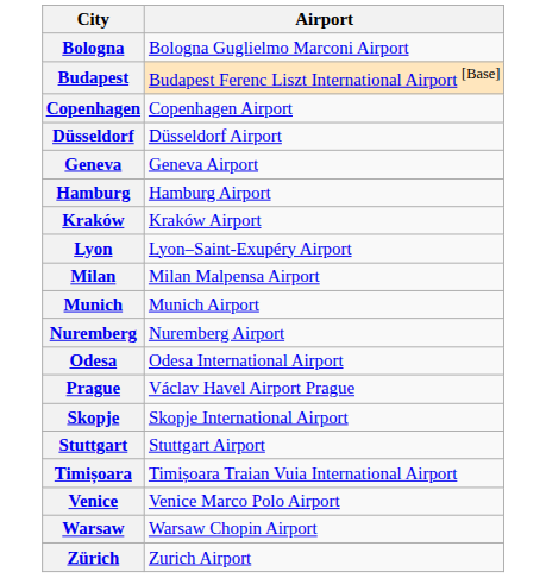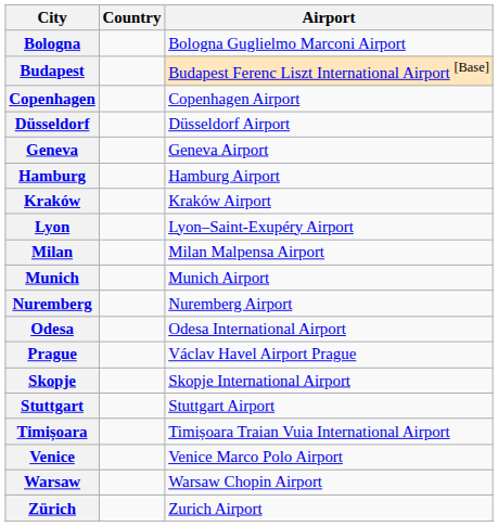+ column: Country
